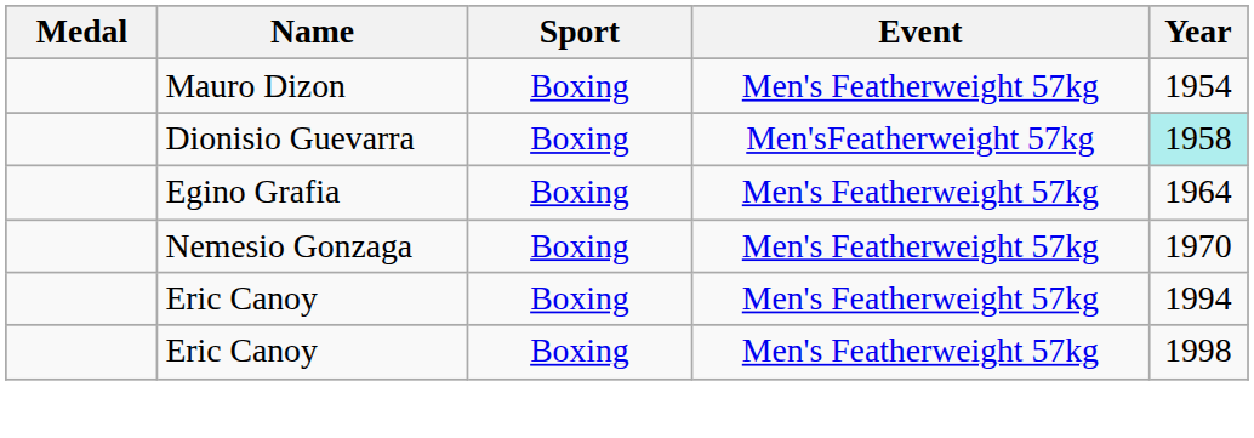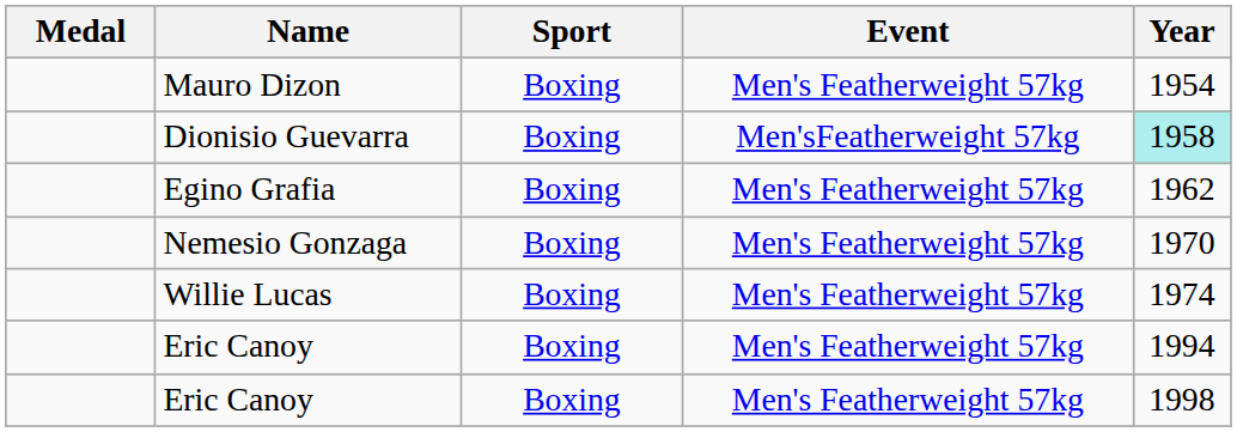Egino Grafia | Year: 1964 -> 1962
+ row: Willie Lucas | Boxing | Men's Featherweight 57kg | 1974
